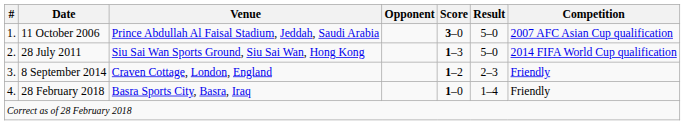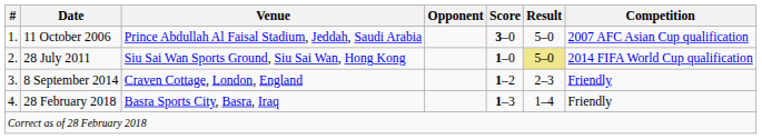28 July 2011 | Score: 1–3 -> 1–0
28 July 2011 | Result: no background -> khaki background
28 February 2018 | Score: 1–0 -> 1–3
